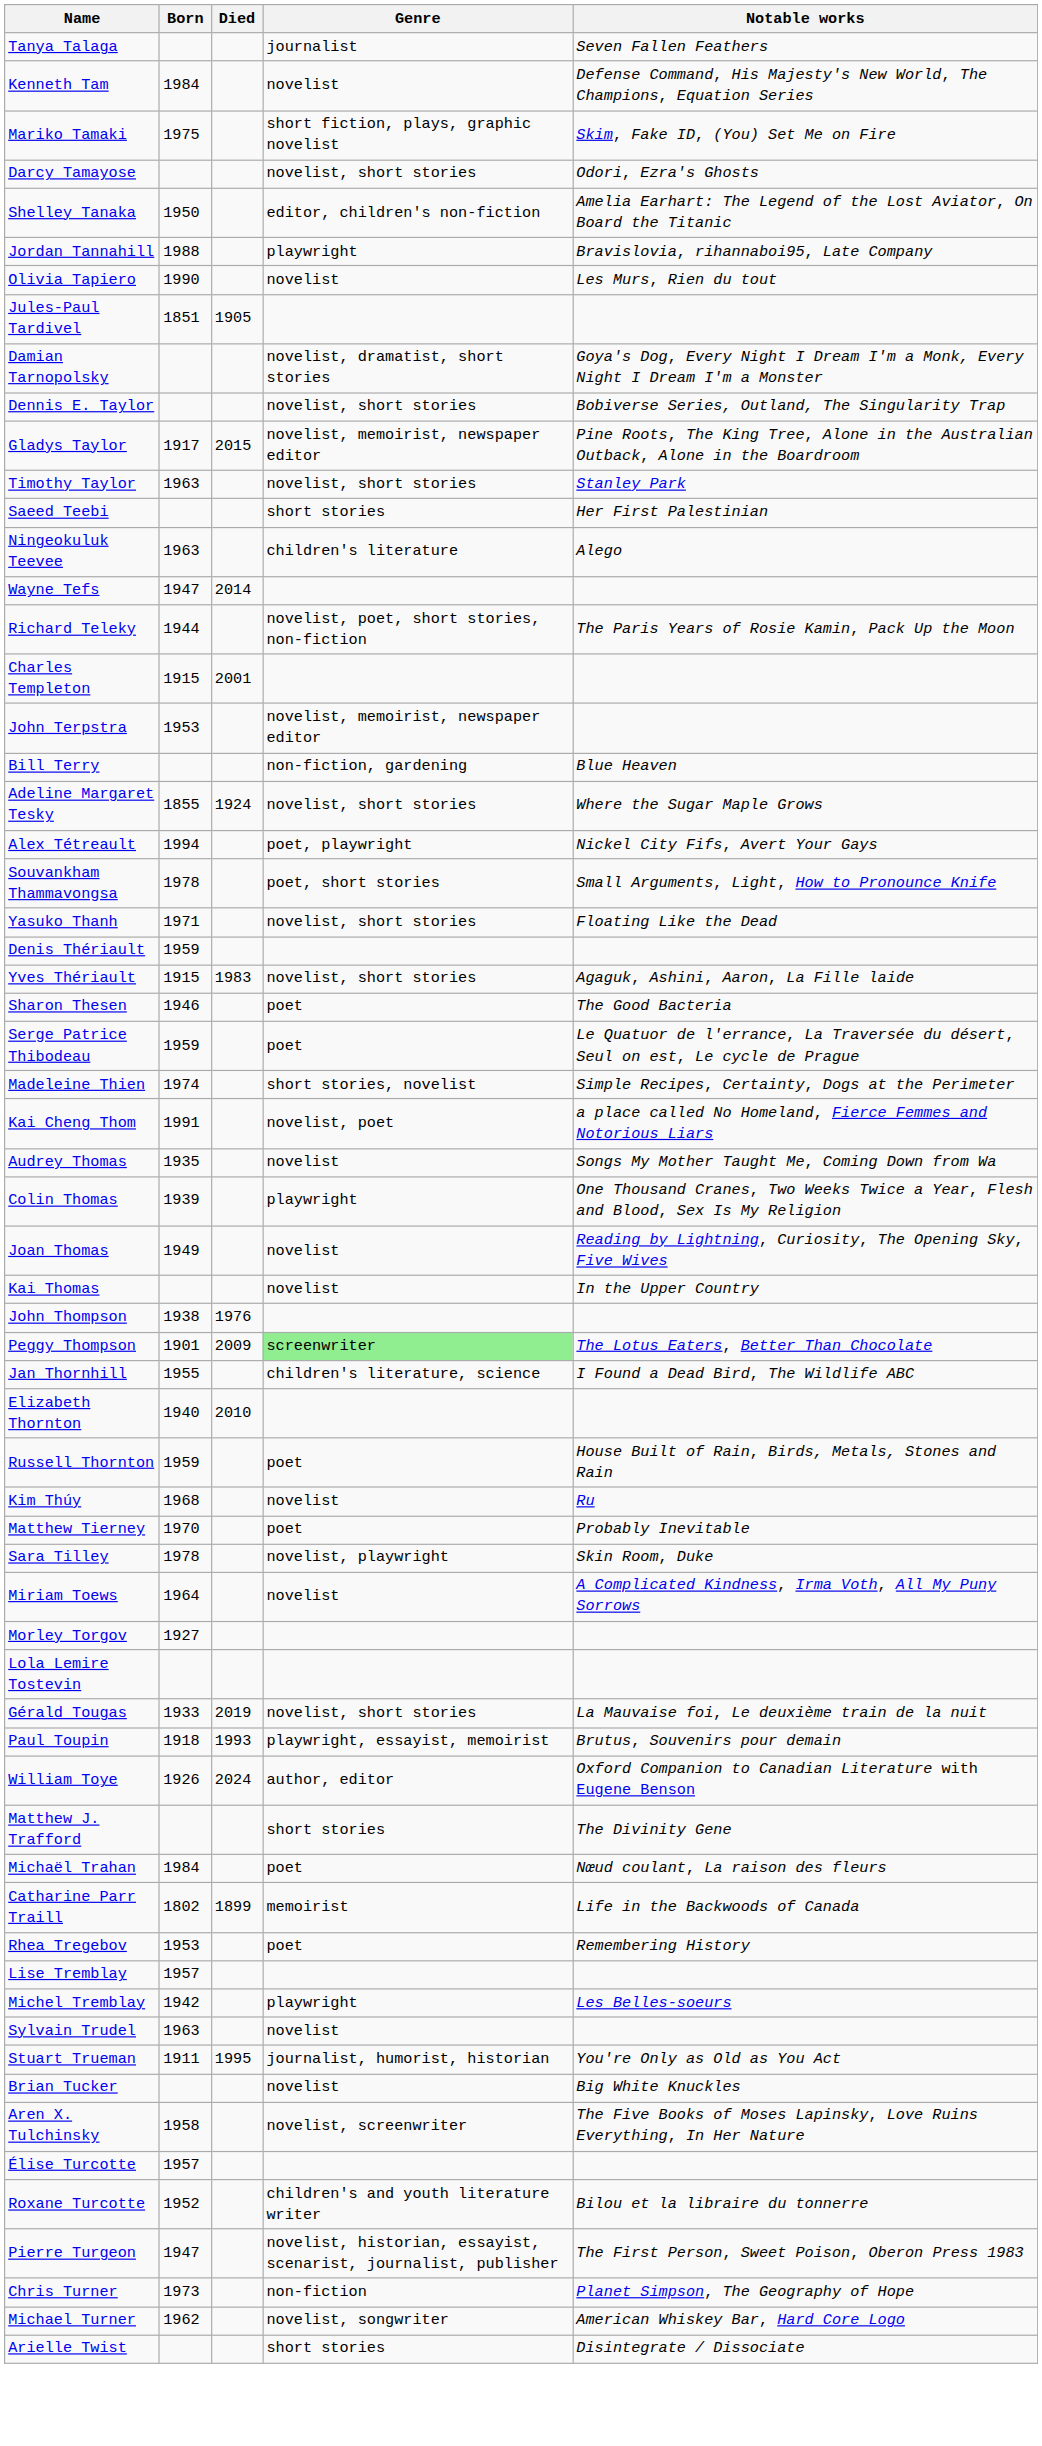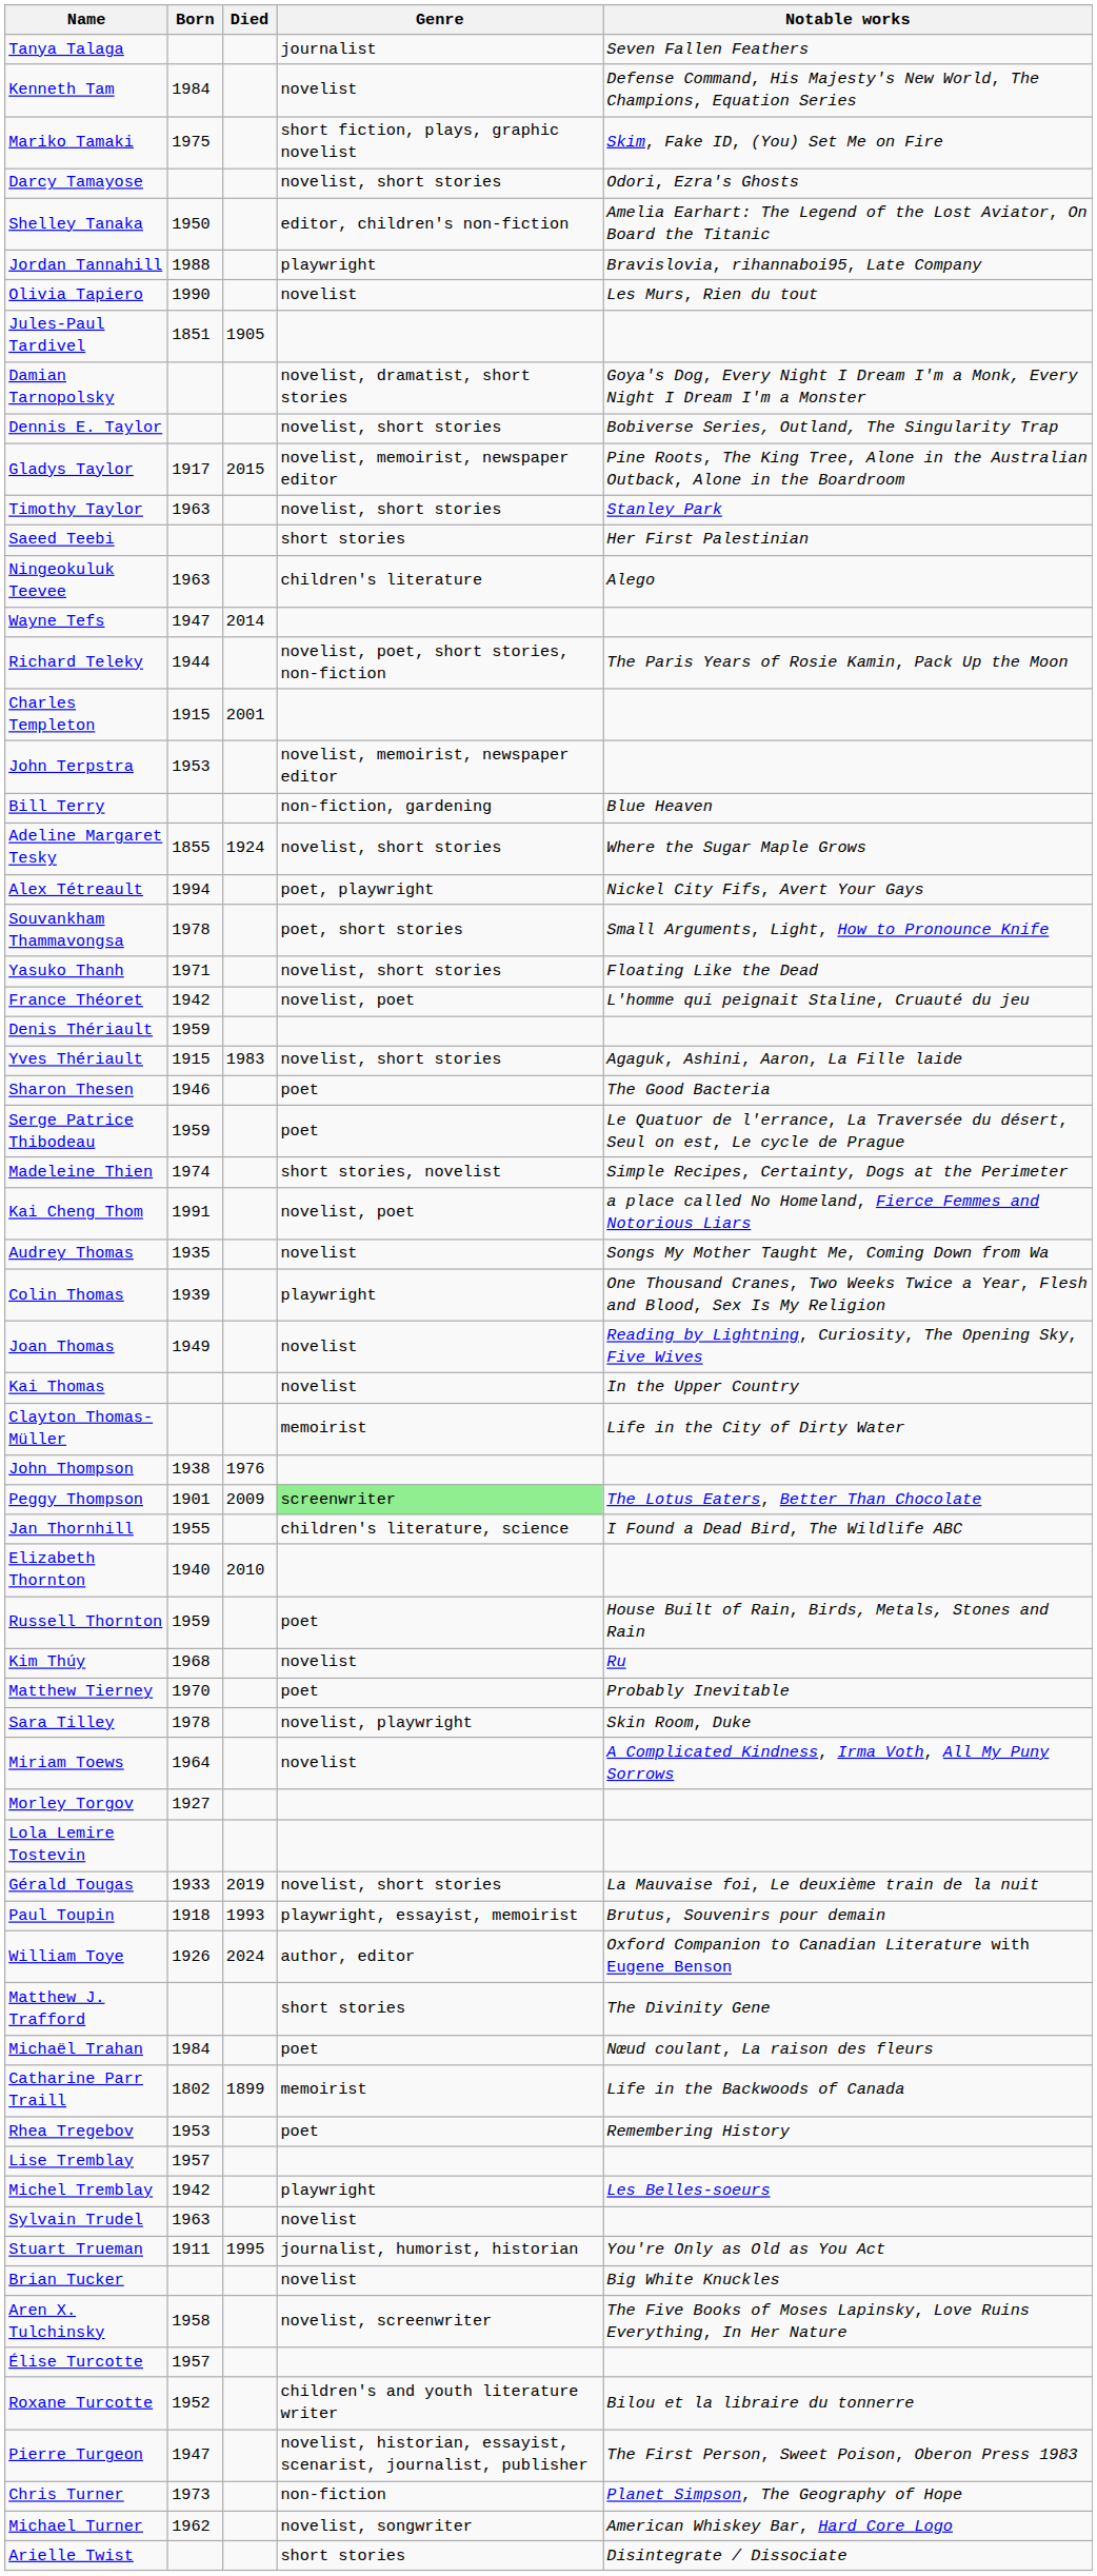+ row: France Théoret | 1942 | novelist, poet | L'homme qui peignait Staline, Cruauté du jeu
+ row: Clayton Thomas-Müller | memoirist | Life in the City of Dirty Water
